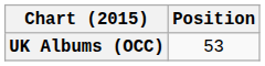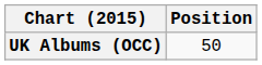UK Albums (OCC) | Position: 53 -> 50
